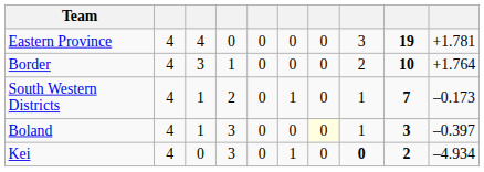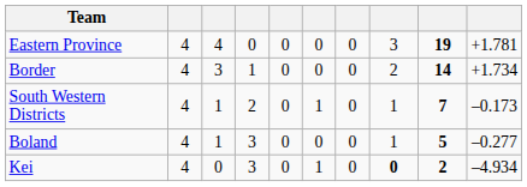Border | column 9: 10 -> 14
Border | column 10: +1.764 -> +1.734
Boland | column 7: lightyellow background -> no background
Boland | column 9: 3 -> 5
Boland | column 10: –0.397 -> –0.277
